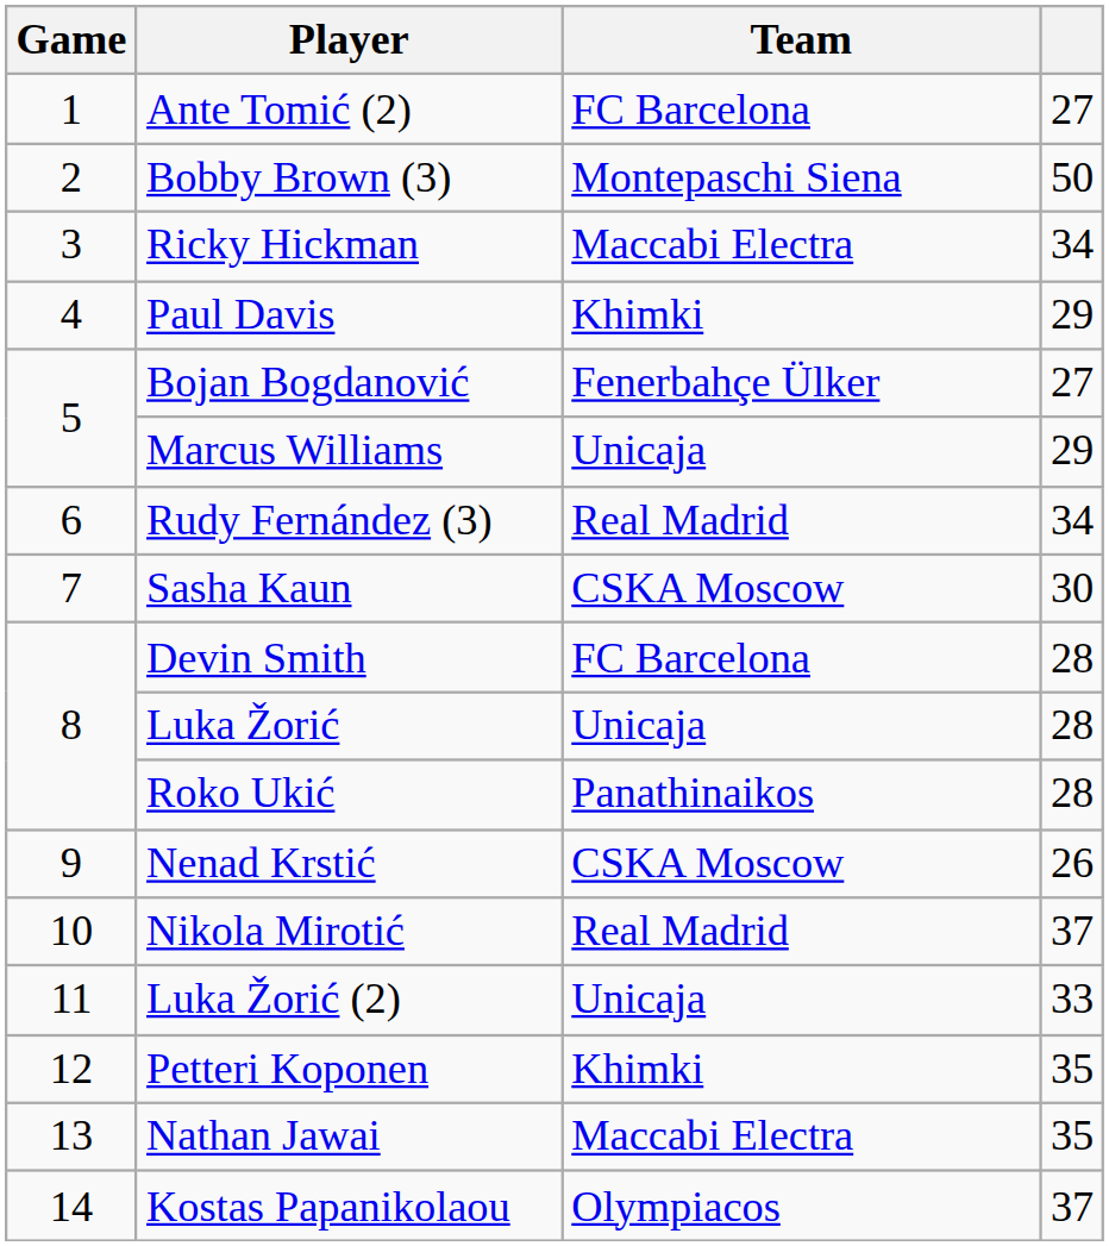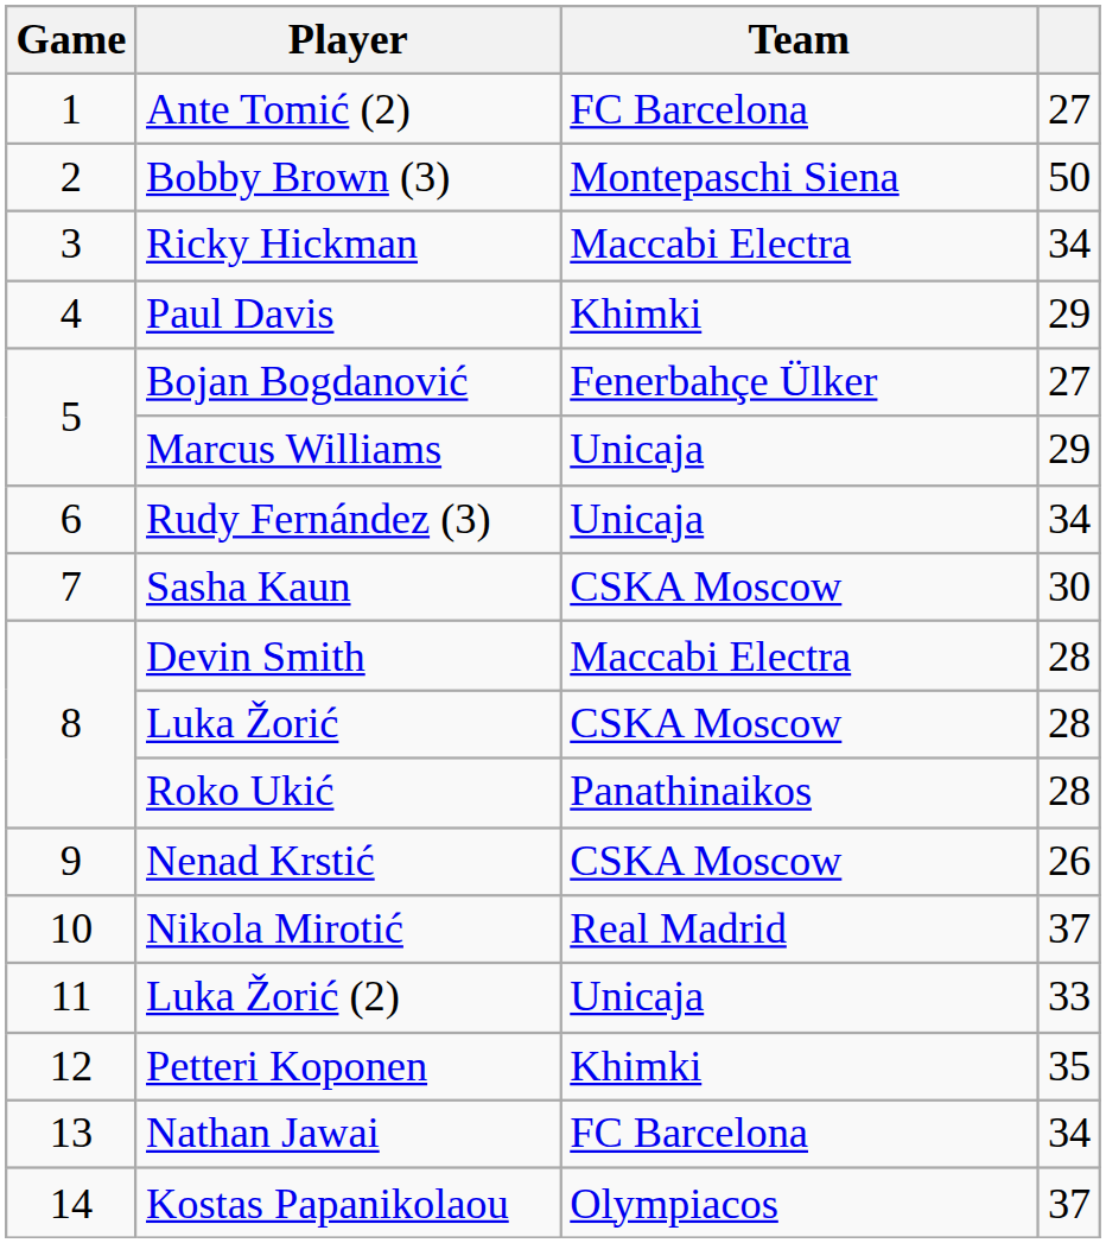Rudy Fernández (3) | Team: Real Madrid -> Unicaja
Devin Smith | Team: FC Barcelona -> Maccabi Electra
Luka Žorić | Team: Unicaja -> CSKA Moscow
Nathan Jawai | Team: Maccabi Electra -> FC Barcelona
Nathan Jawai | column 4: 35 -> 34
